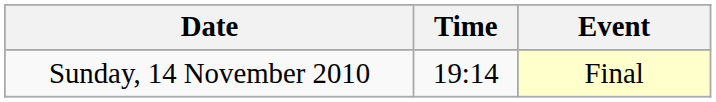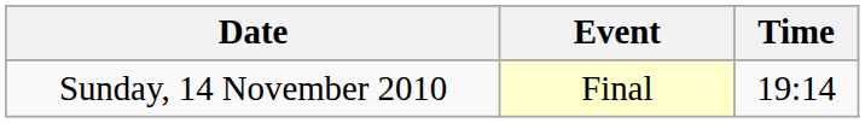columns swapped: Time <-> Event
